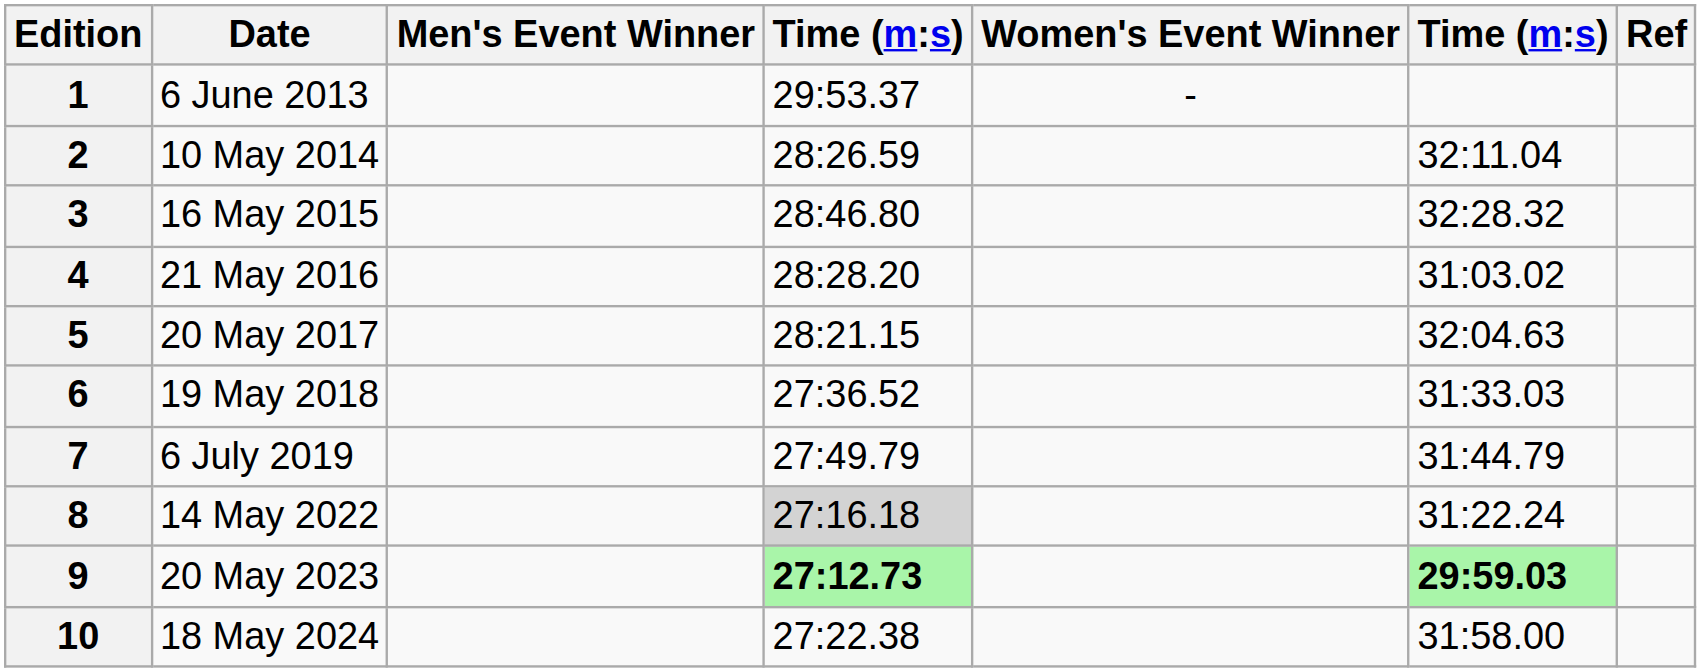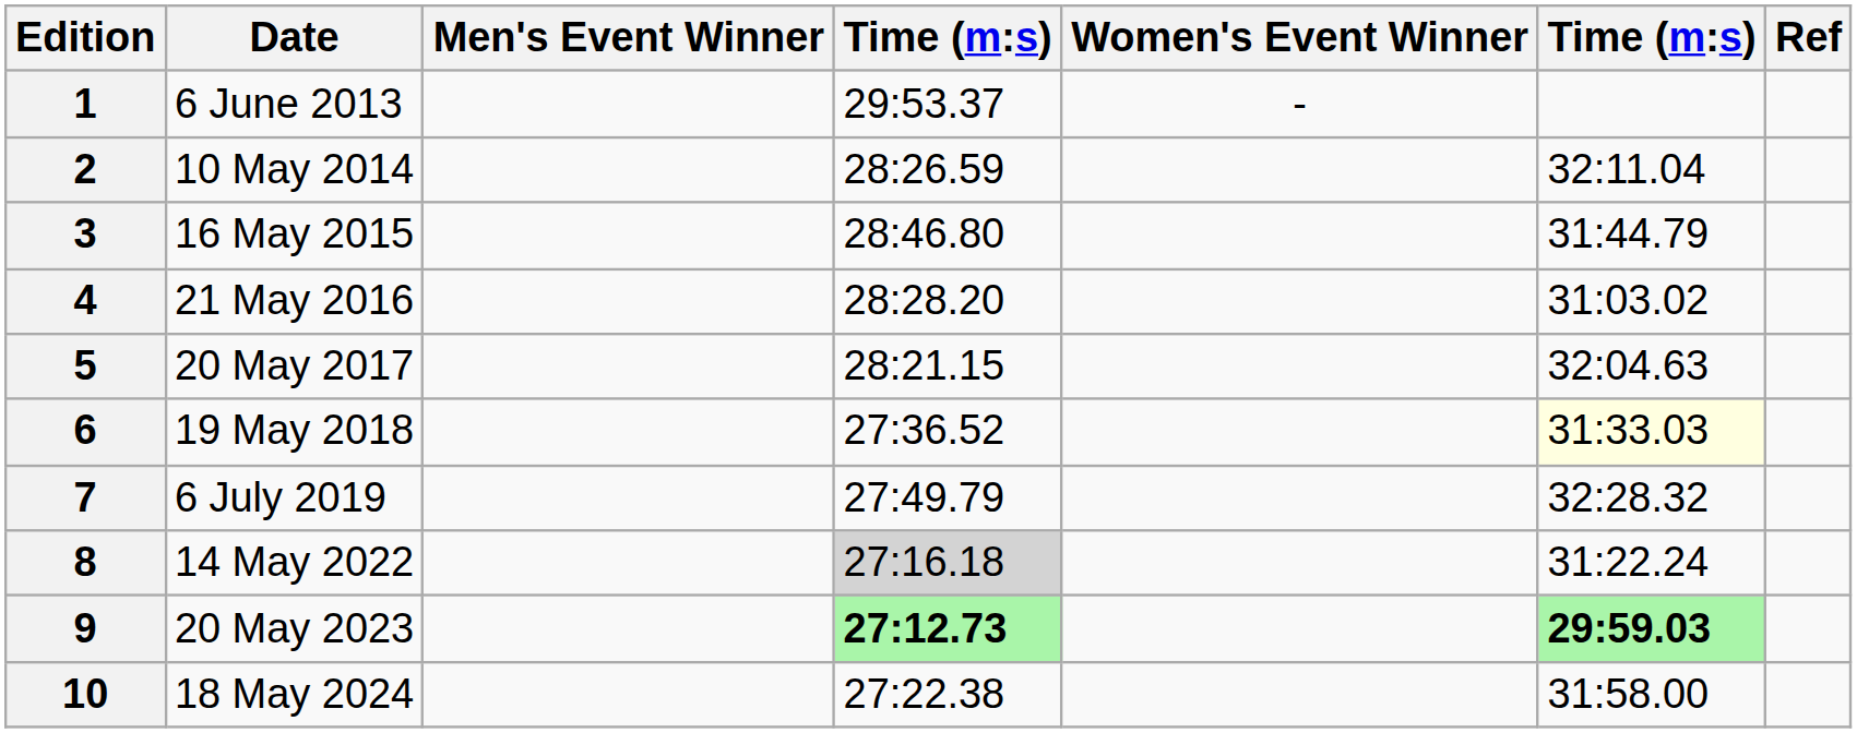3 | column 6: 32:28.32 -> 31:44.79
6 | column 6: no background -> lightyellow background
7 | column 6: 31:44.79 -> 32:28.32
